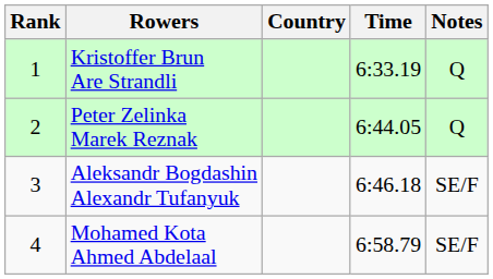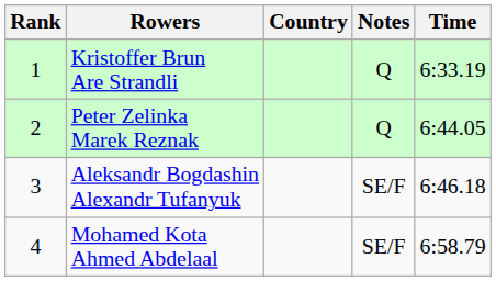columns swapped: Time <-> Notes
